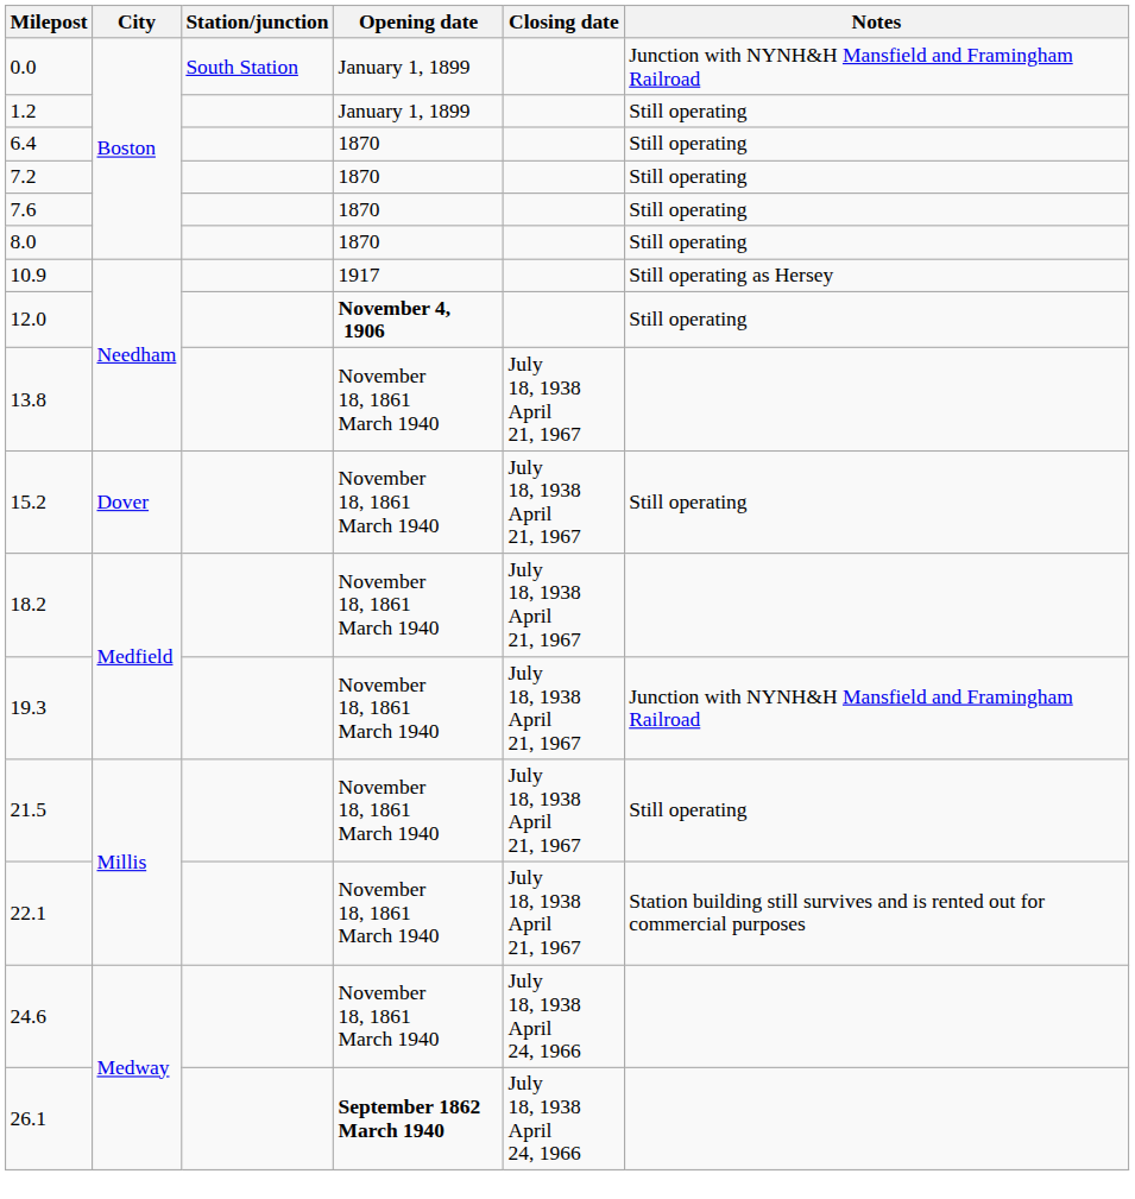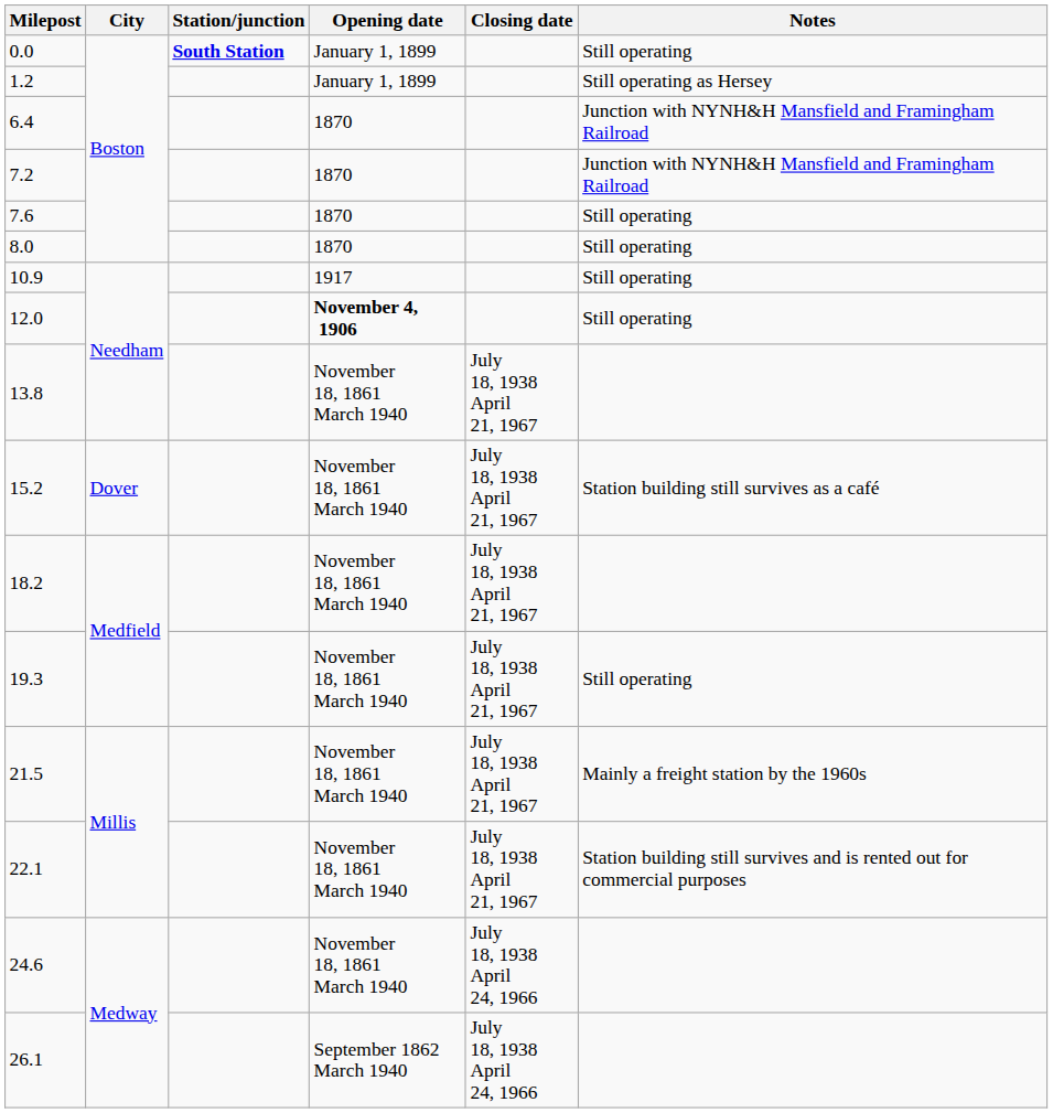0.0 | Station/junction: normal -> bold
0.0 | Notes: Junction with NYNH&H Mansfield and Framingham Railroad -> Still operating
1.2 | Notes: Still operating -> Still operating as Hersey
6.4 | Notes: Still operating -> Junction with NYNH&H Mansfield and Framingham Railroad
7.2 | Notes: Still operating -> Junction with NYNH&H Mansfield and Framingham Railroad
10.9 | Notes: Still operating as Hersey -> Still operating
15.2 | Notes: Still operating -> Station building still survives as a café
19.3 | Notes: Junction with NYNH&H Mansfield and Framingham Railroad -> Still operating
21.5 | Notes: Still operating -> Mainly a freight station by the 1960s
26.1 | Opening date: bold -> normal
